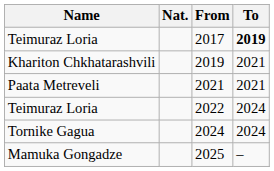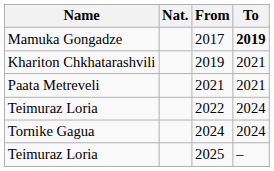2017 | Name: Teimuraz Loria -> Mamuka Gongadze
2025 | Name: Mamuka Gongadze -> Teimuraz Loria
